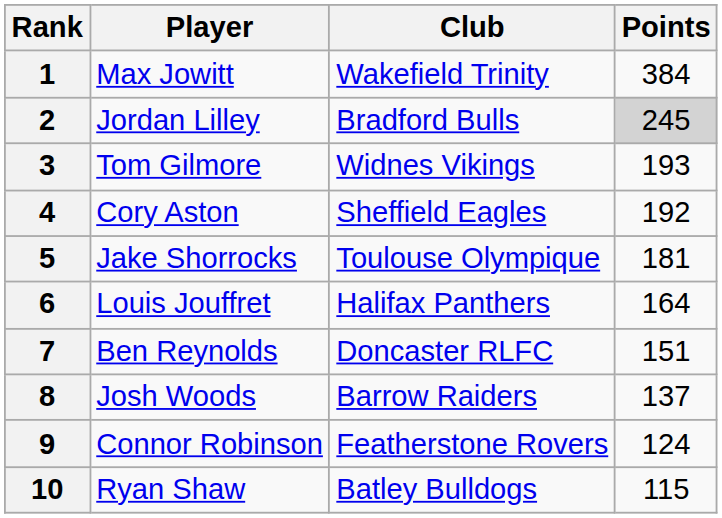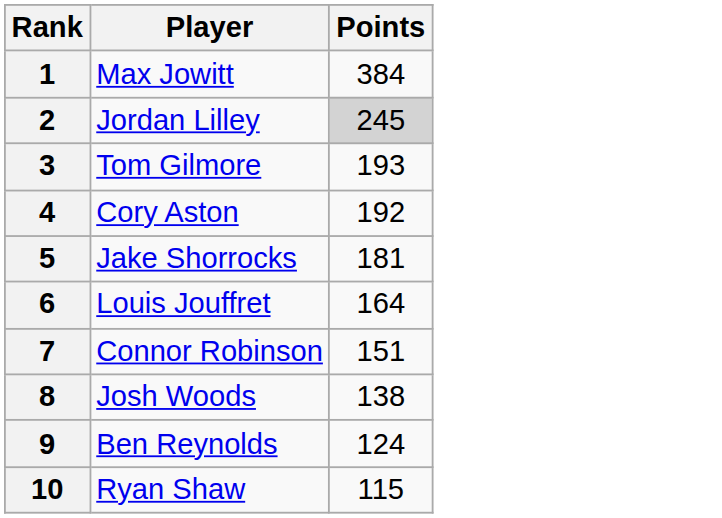- column: Club | Wakefield Trinity | Bradford Bulls | Widnes Vikings | Sheffield Eagles | Toulouse Olympique | Halifax Panthers | Doncaster RLFC | Barrow Raiders | Featherstone Rovers | Batley Bulldogs
7 | Player: Ben Reynolds -> Connor Robinson
8 | Points: 137 -> 138
9 | Player: Connor Robinson -> Ben Reynolds
